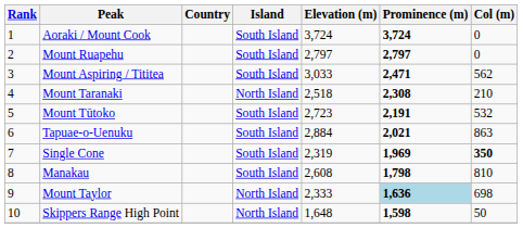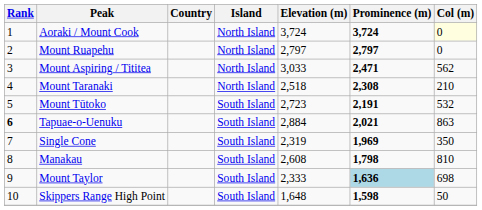Aoraki / Mount Cook | Island: South Island -> North Island
Aoraki / Mount Cook | Col (m): no background -> lightyellow background
Mount Ruapehu | Island: South Island -> North Island
Mount Aspiring / Tititea | Island: South Island -> North Island
Tapuae-o-Uenuku | Rank: normal -> bold
Single Cone | Col (m): bold -> normal
Mount Taylor | Island: North Island -> South Island
Skippers Range High Point | Island: North Island -> South Island
